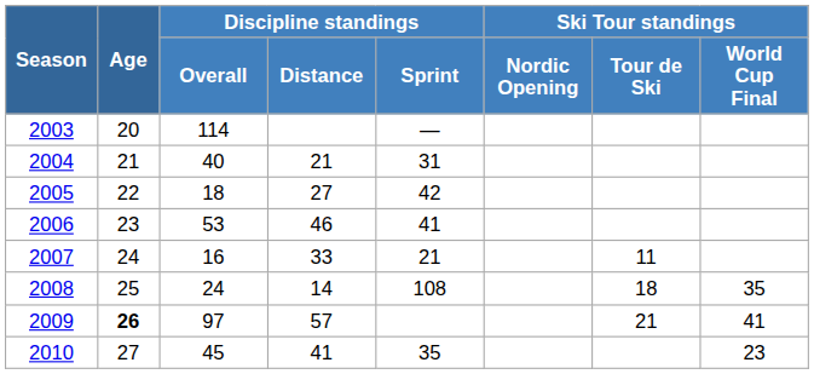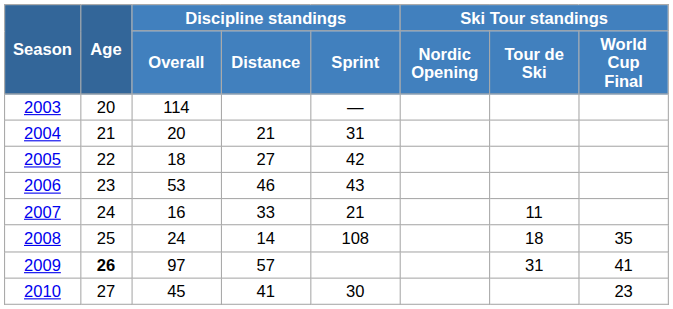2004 | Discipline standings / Overall: 40 -> 20
2006 | Discipline standings / Sprint: 41 -> 43
2009 | Ski Tour standings / Tour de Ski: 21 -> 31
2010 | Discipline standings / Sprint: 35 -> 30
